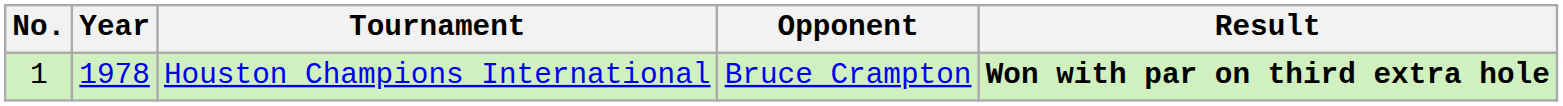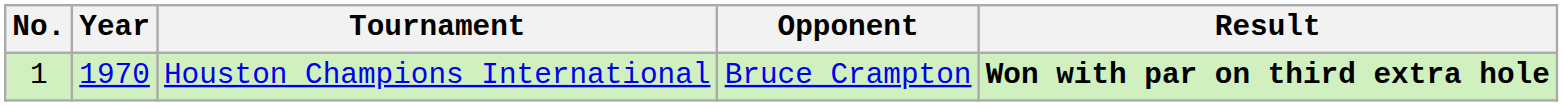Houston Champions International | Year: 1978 -> 1970
